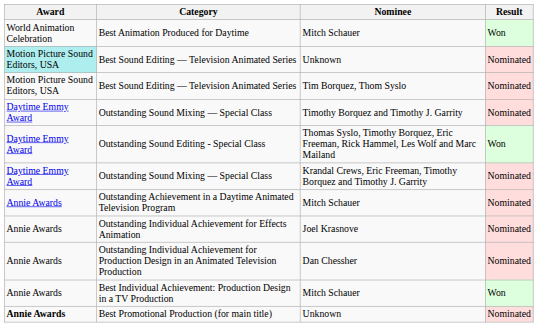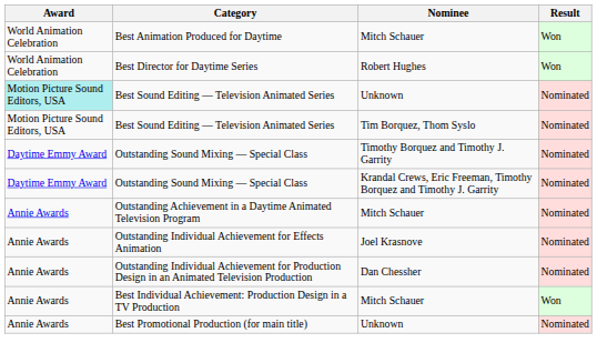+ row: World Animation Celebration | Best Director for Daytime Series | Robert Hughes | Won
- row: Daytime Emmy Award | Outstanding Sound Editing - Special Class | Thomas Syslo, Timothy Borquez, Eric Freeman, Rick Hammel, Les Wolf and Marc Mailand | Won
Best Promotional Production (for main title) | Award: bold -> normal
